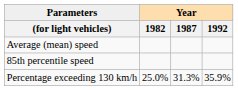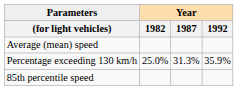rows swapped: 85th percentile speed <-> Percentage exceeding 130 km/h
